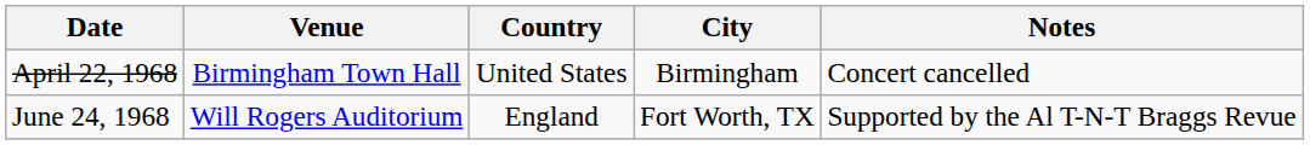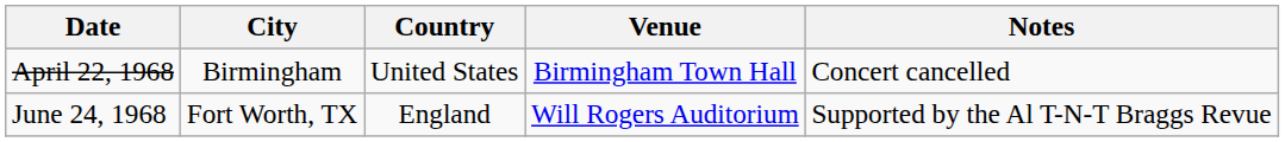columns swapped: City <-> Venue
